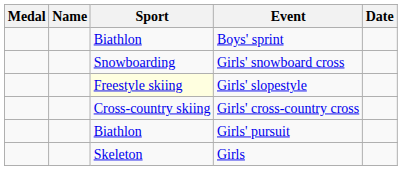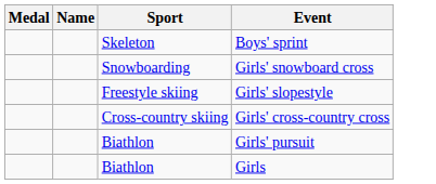- column: Date
Boys' sprint | Sport: Biathlon -> Skeleton
Girls' slopestyle | Sport: lightyellow background -> no background
Girls | Sport: Skeleton -> Biathlon
